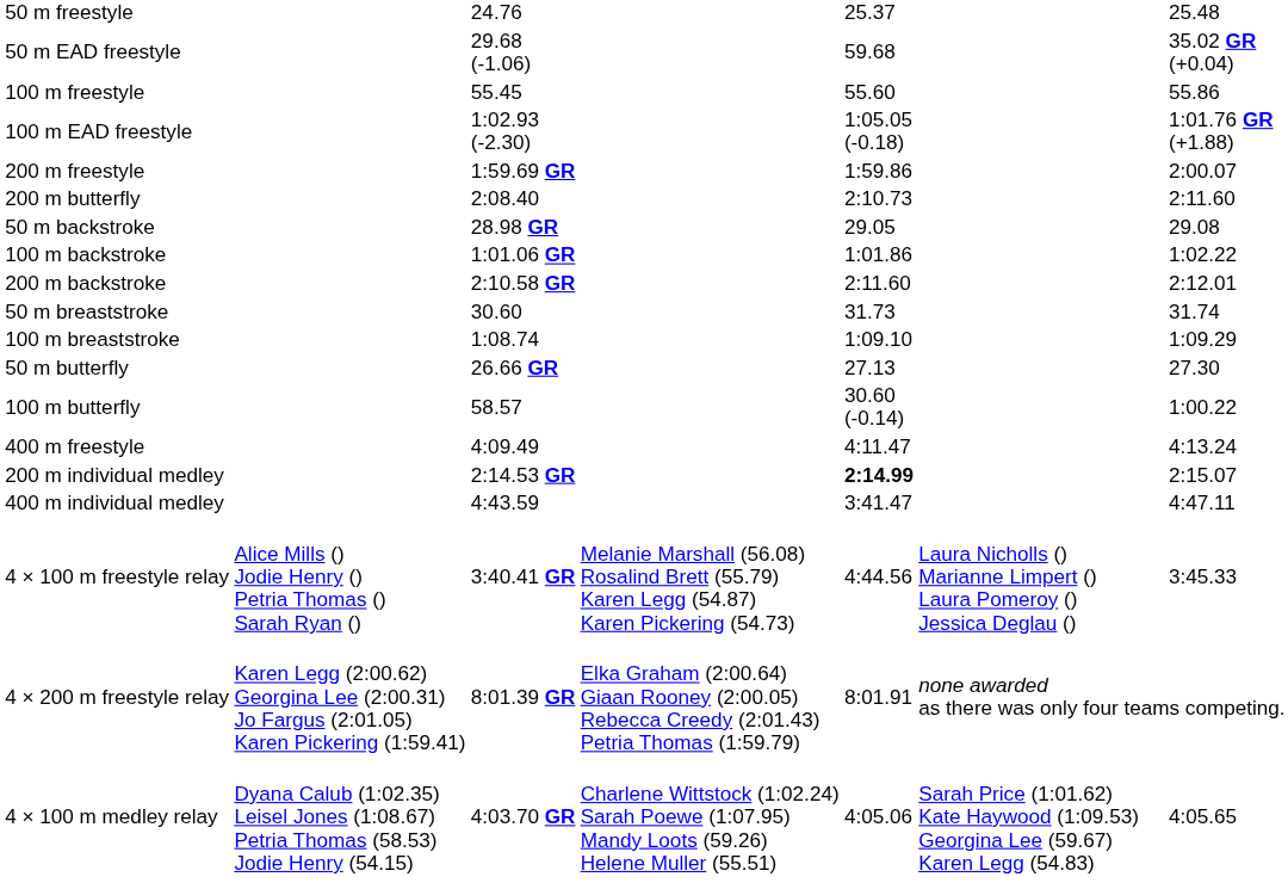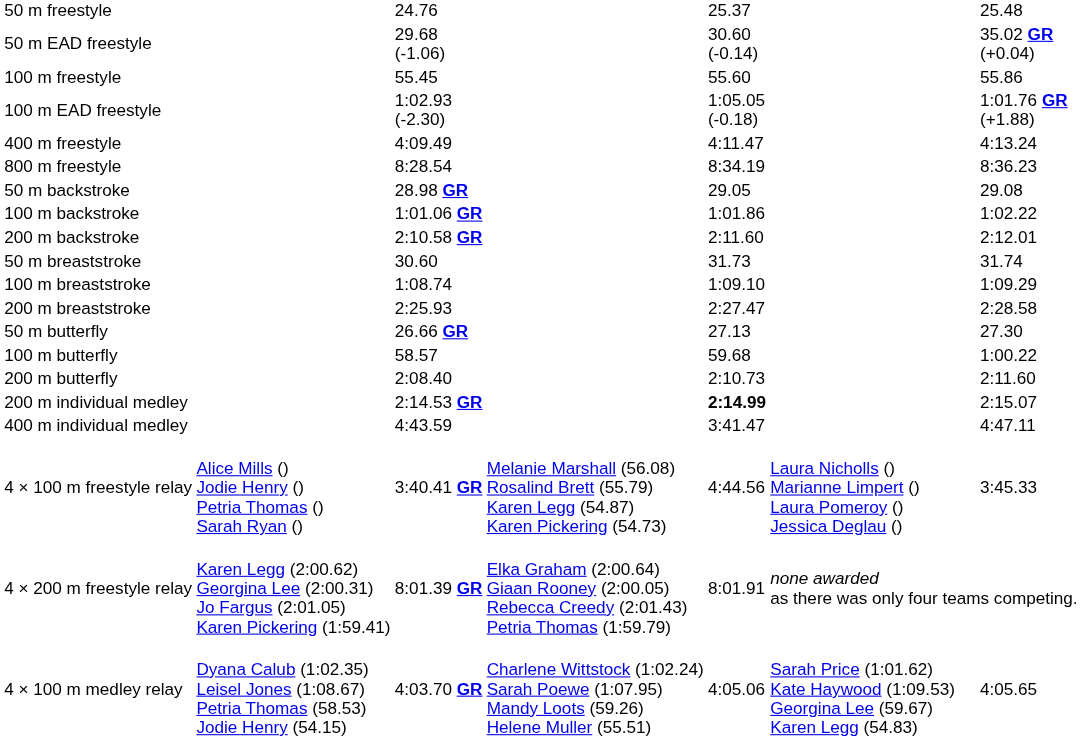50 m EAD freestyle | column 5: 59.68 -> 30.60 (-0.14)
- row: 200 m freestyle | 1:59.69 GR | 1:59.86 | 2:00.07
rows swapped: 400 m freestyle <-> 200 m butterfly
+ row: 800 m freestyle | 8:28.54 | 8:34.19 | 8:36.23
+ row: 200 m breaststroke | 2:25.93 | 2:27.47 | 2:28.58
100 m butterfly | column 5: 30.60 (-0.14) -> 59.68
